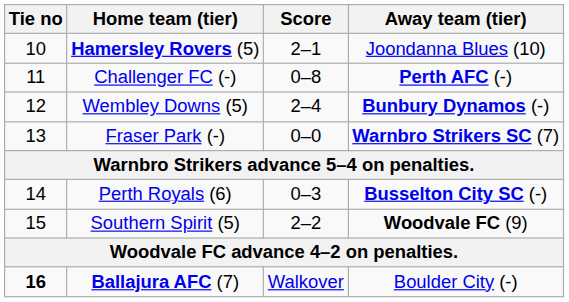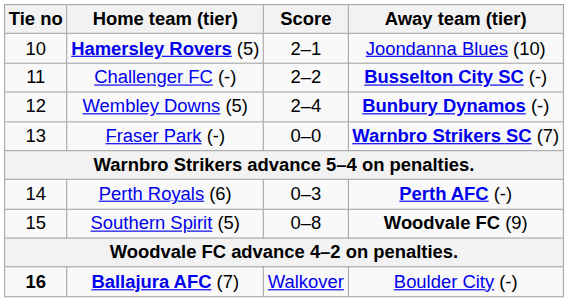Challenger FC (-) | Score: 0–8 -> 2–2
Challenger FC (-) | Away team (tier): Perth AFC (-) -> Busselton City SC (-)
Perth Royals (6) | Away team (tier): Busselton City SC (-) -> Perth AFC (-)
Southern Spirit (5) | Score: 2–2 -> 0–8
